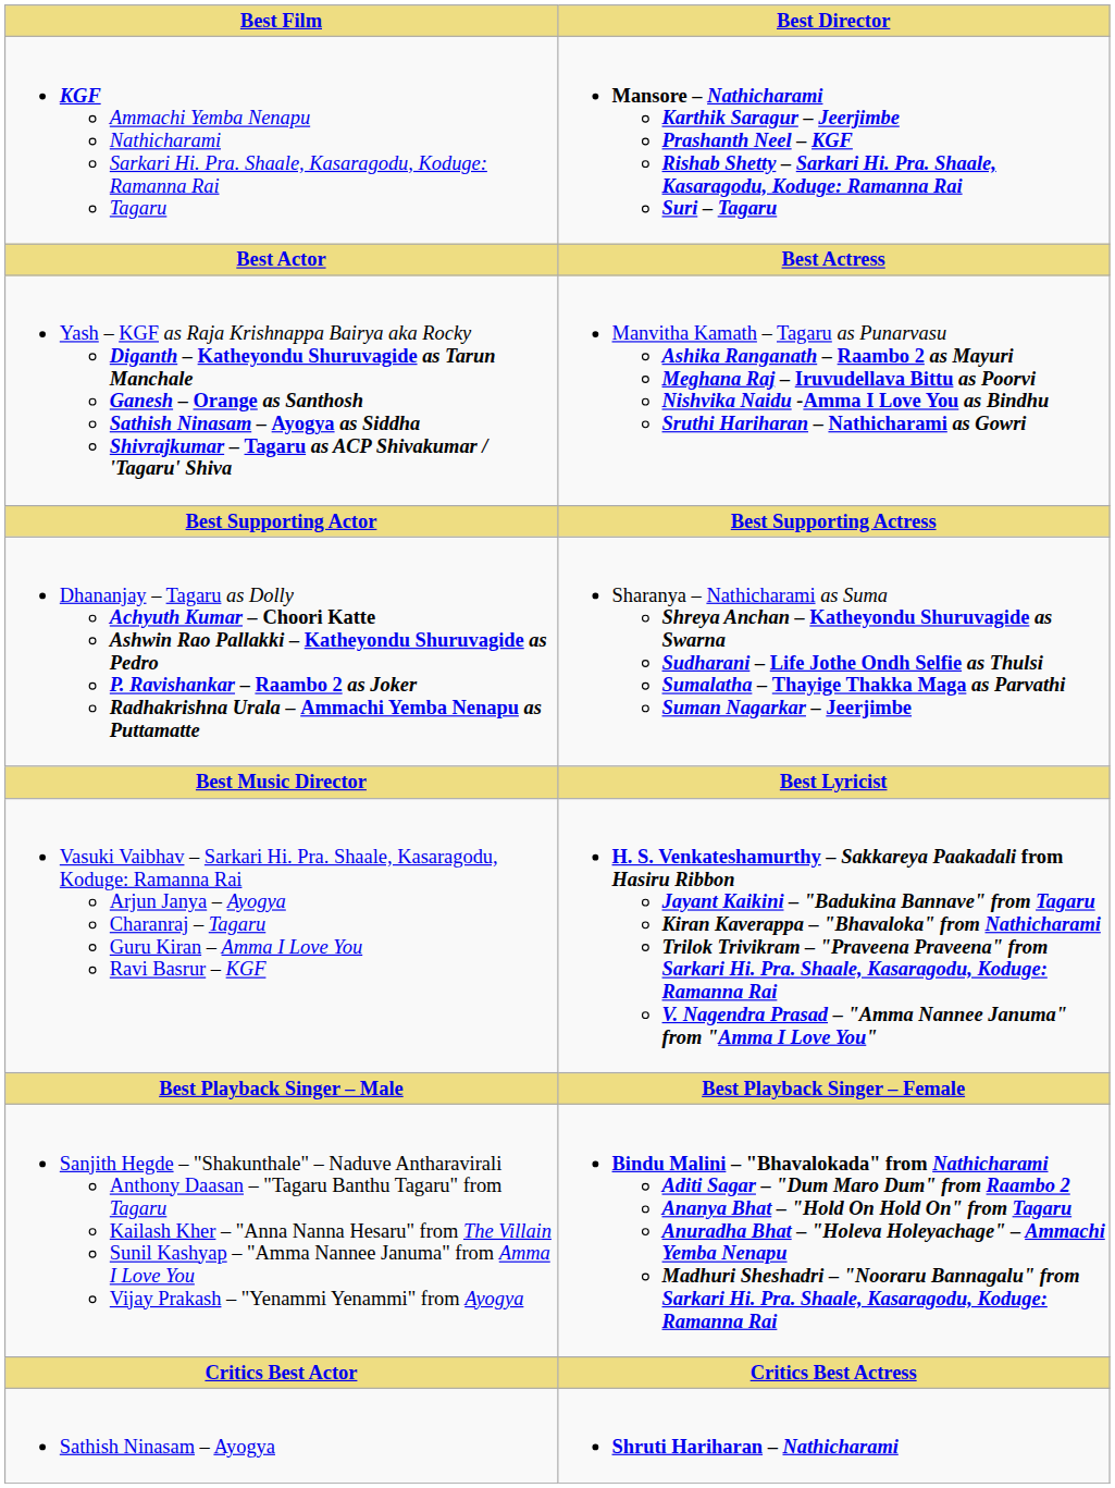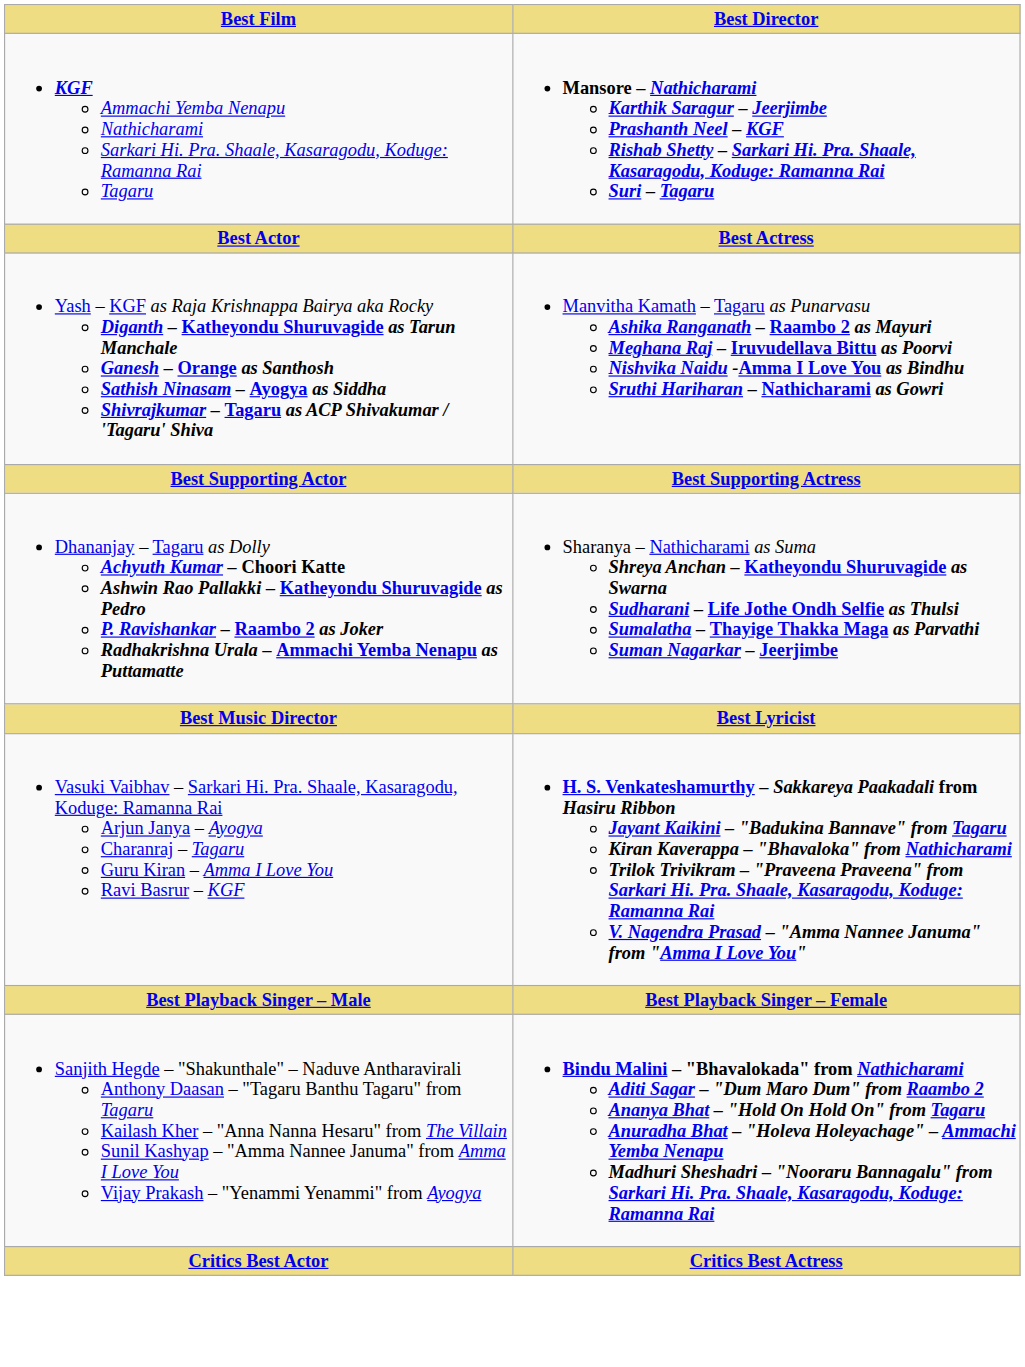- row: Sathish Ninasam – Ayogya | Shruti Hariharan – Nathicharami
